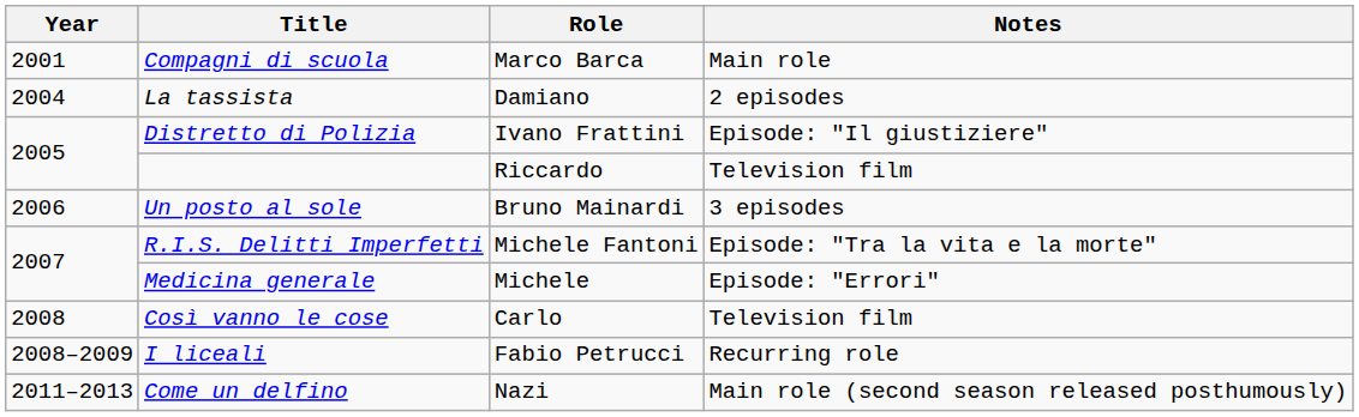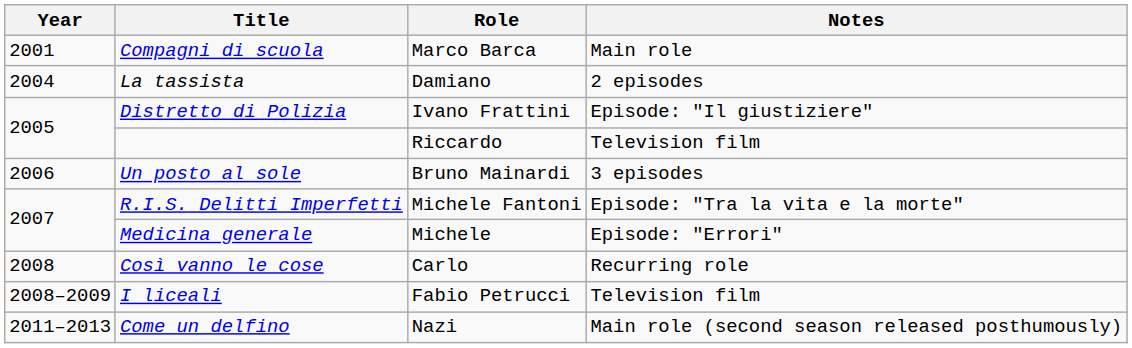Così vanno le cose | Notes: Television film -> Recurring role
I liceali | Notes: Recurring role -> Television film
